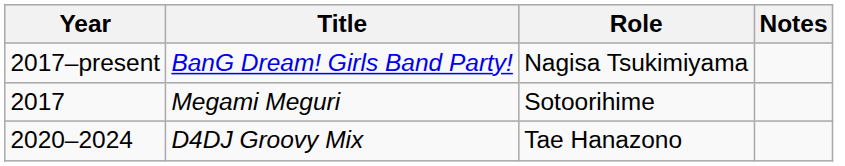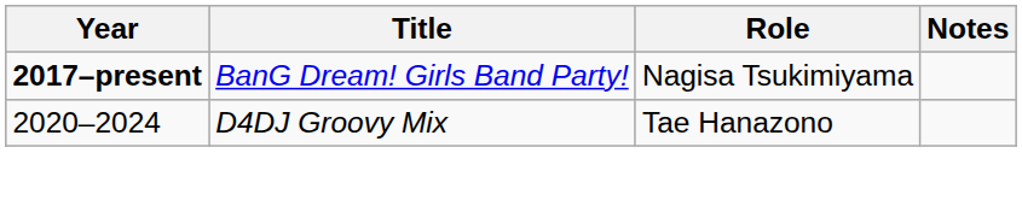BanG Dream! Girls Band Party! | Year: normal -> bold
- row: 2017 | Megami Meguri | Sotoorihime
